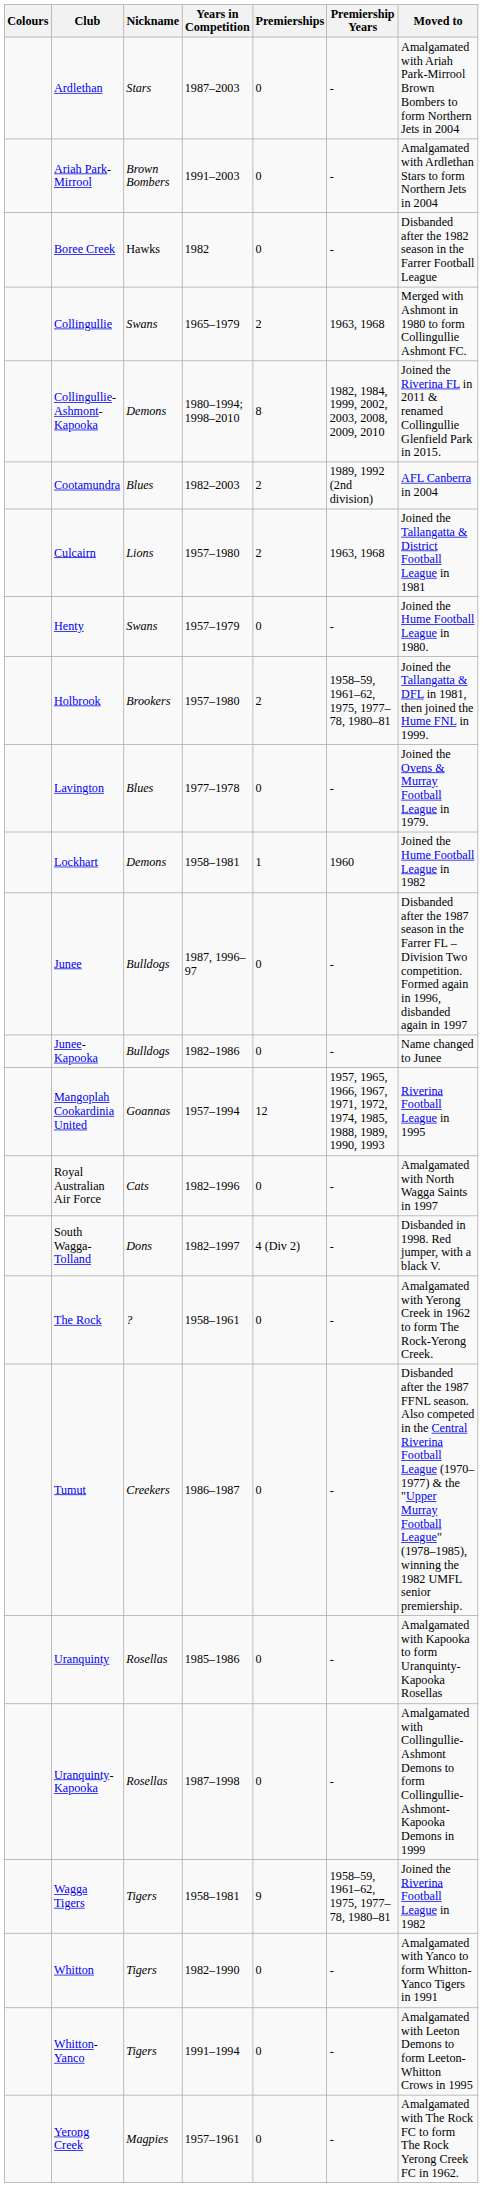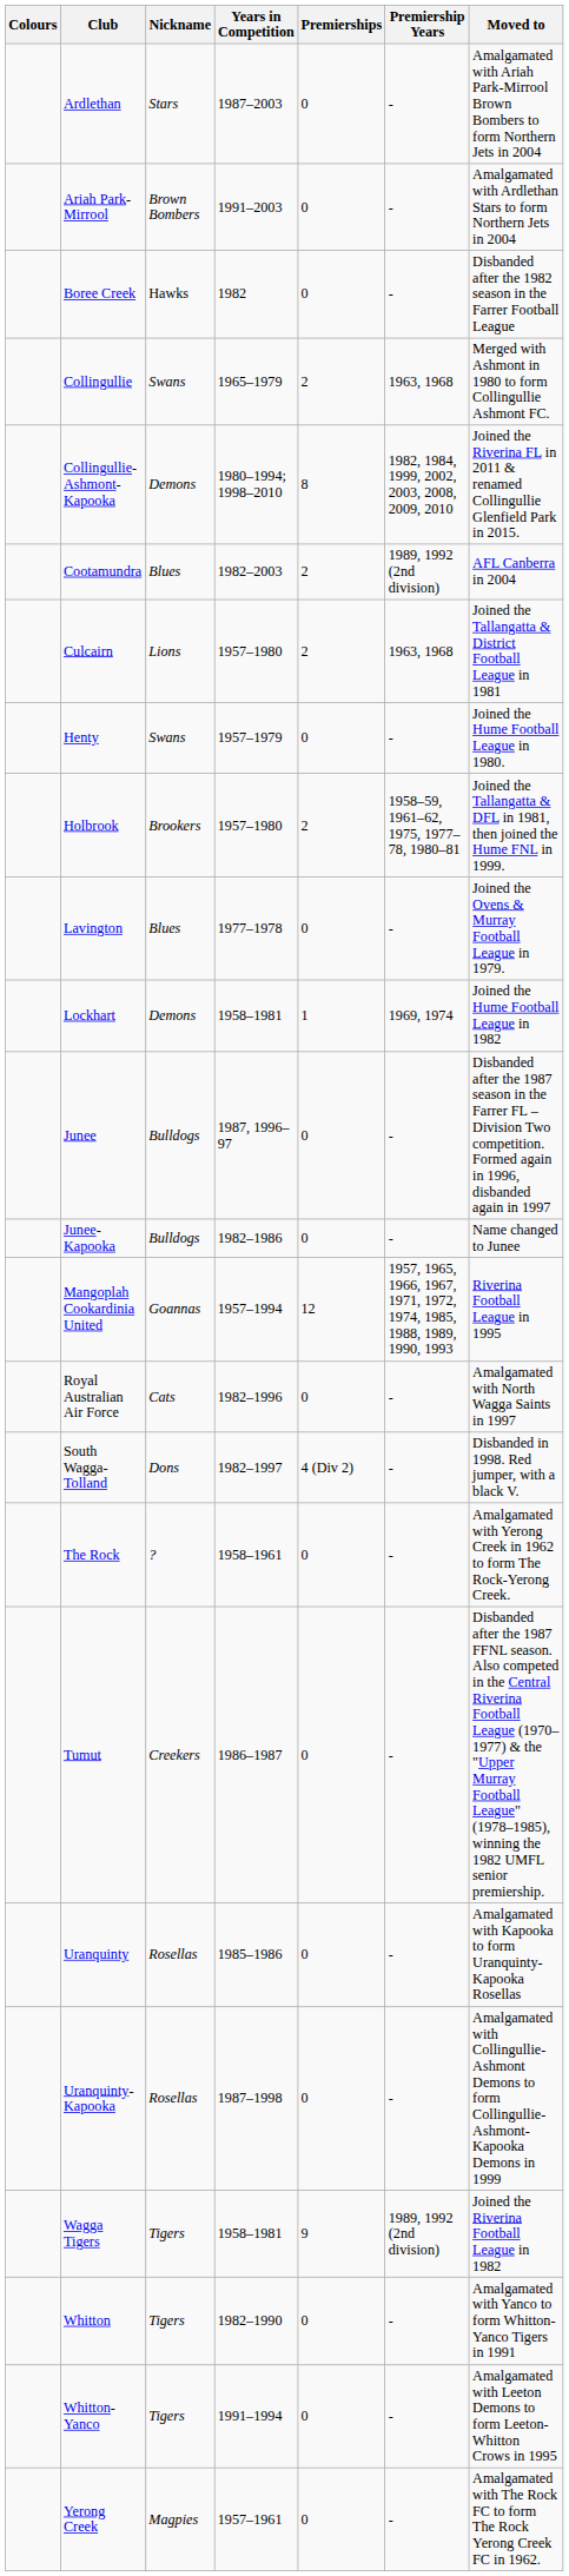Lockhart | Premiership Years: 1960 -> 1969, 1974
Wagga Tigers | Premiership Years: 1958–59, 1961–62, 1975, 1977–78, 1980–81 -> 1989, 1992 (2nd division)
